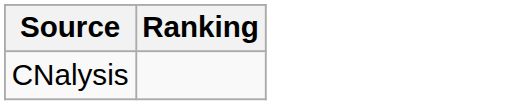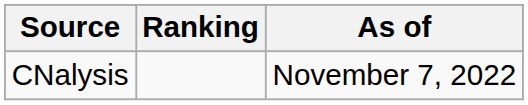+ column: As of | November 7, 2022
